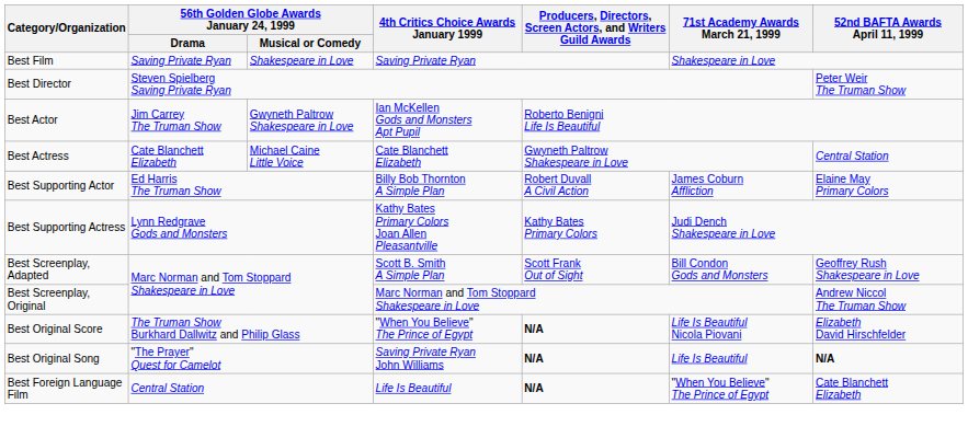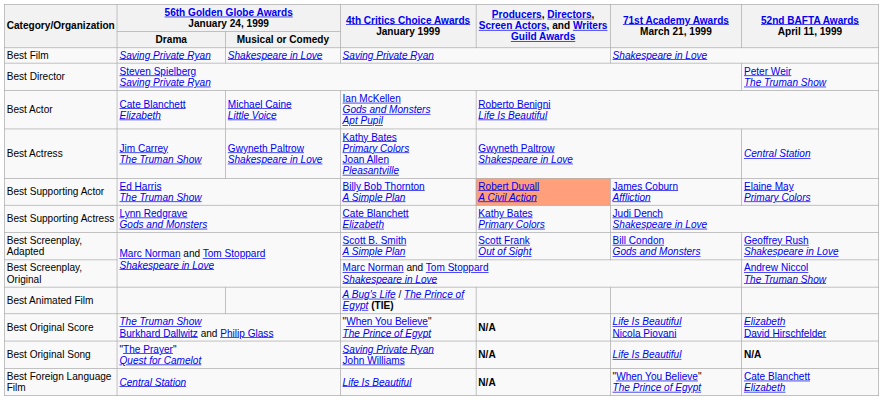Best Actor | 56th Golden Globe Awards January 24, 1999 / Drama: Jim Carrey The Truman Show -> Cate Blanchett Elizabeth
Best Actor | column 3: Gwyneth Paltrow Shakespeare in Love -> Michael Caine Little Voice
Best Actress | 56th Golden Globe Awards January 24, 1999 / Drama: Cate Blanchett Elizabeth -> Jim Carrey The Truman Show
Best Actress | column 3: Michael Caine Little Voice -> Gwyneth Paltrow Shakespeare in Love
Best Actress | 4th Critics Choice Awards January 1999: Cate Blanchett Elizabeth -> Kathy Bates Primary Colors Joan Allen Pleasantville
Best Supporting Actor | column 5: no background -> lightsalmon background
Best Supporting Actress | 4th Critics Choice Awards January 1999: Kathy Bates Primary Colors Joan Allen Pleasantville -> Cate Blanchett Elizabeth
+ row: Best Animated Film | A Bug's Life / The Prince of Egypt (TIE)
